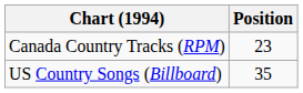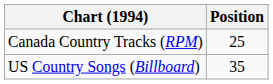Canada Country Tracks (RPM) | Position: 23 -> 25
